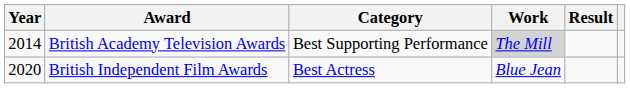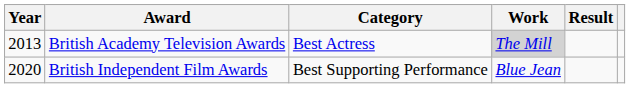British Academy Television Awards | Year: 2014 -> 2013
British Academy Television Awards | Category: Best Supporting Performance -> Best Actress
British Independent Film Awards | Category: Best Actress -> Best Supporting Performance
